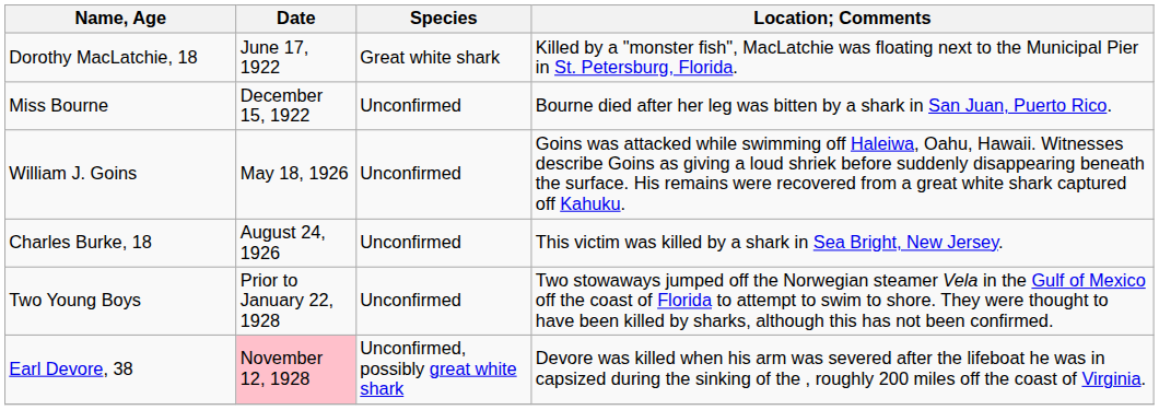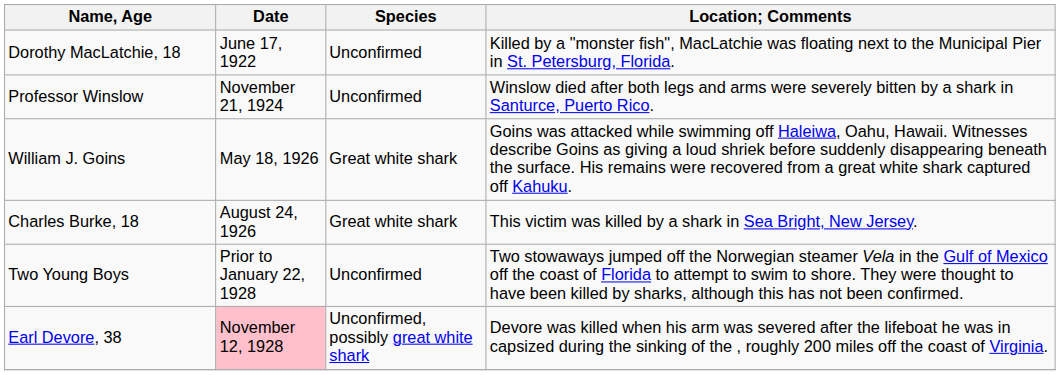Dorothy MacLatchie, 18 | Species: Great white shark -> Unconfirmed
- row: Miss Bourne | December 15, 1922 | Unconfirmed | Bourne died after her leg was bitten by a shark in San Juan, Puerto Rico.
+ row: Professor Winslow | November 21, 1924 | Unconfirmed | Winslow died after both legs and arms were severely bitten by a shark in Santurce, Puerto Rico.
William J. Goins | Species: Unconfirmed -> Great white shark
Charles Burke, 18 | Species: Unconfirmed -> Great white shark
